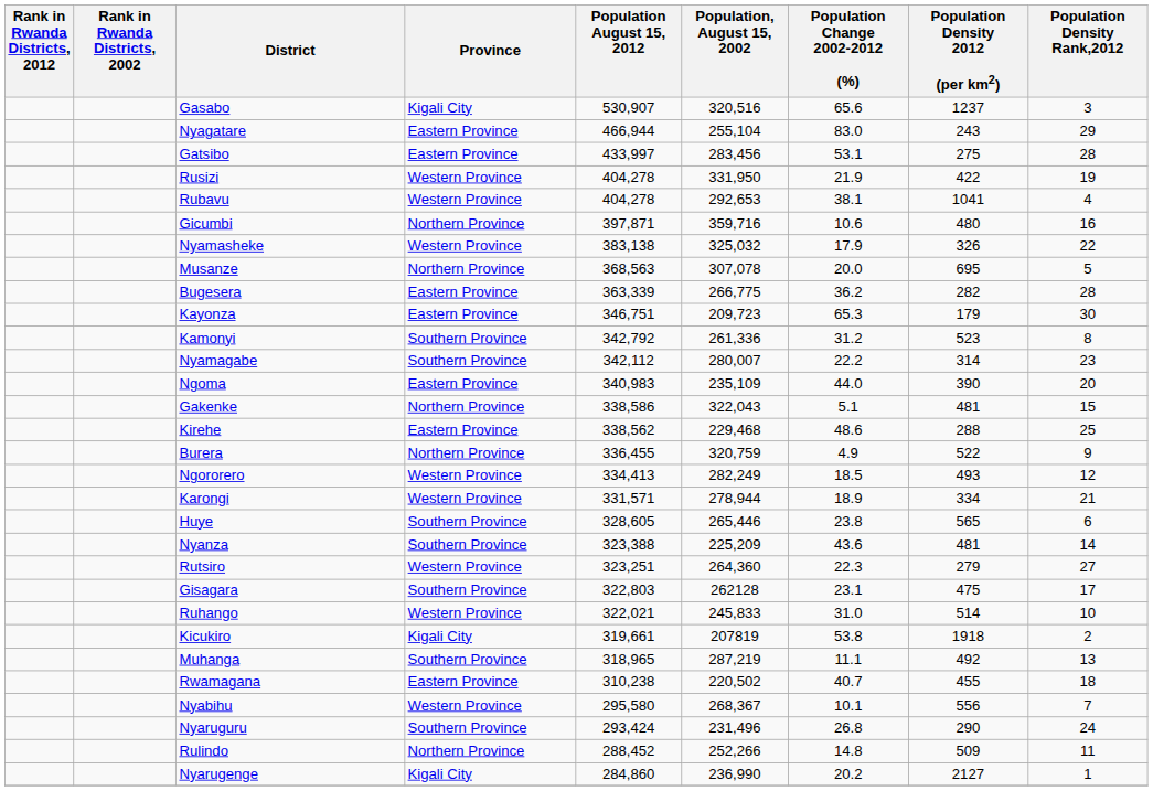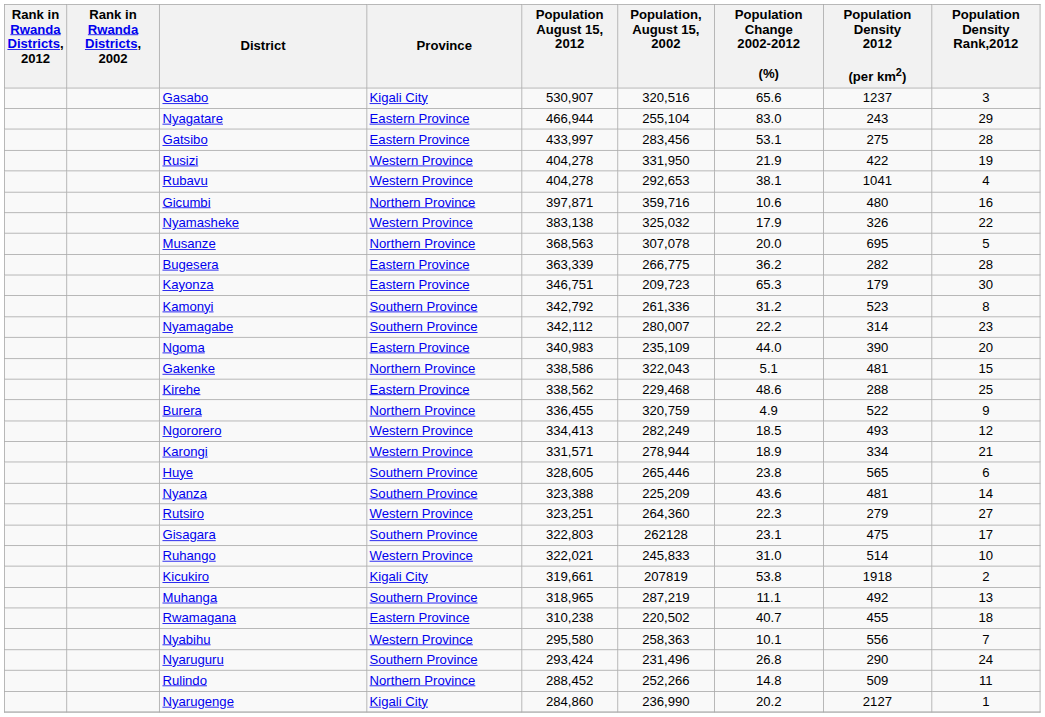Nyabihu | Population, August 15, 2002: 268,367 -> 258,363
